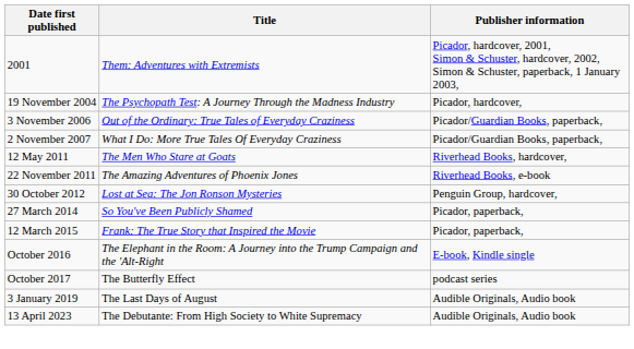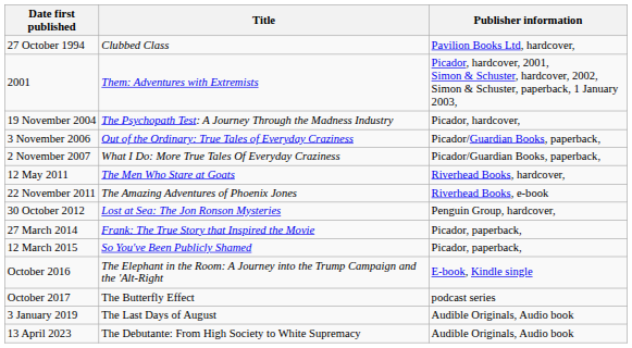+ row: 27 October 1994 | Clubbed Class | Pavilion Books Ltd, hardcover,
27 March 2014 | Title: So You've Been Publicly Shamed -> Frank: The True Story that Inspired the Movie
12 March 2015 | Title: Frank: The True Story that Inspired the Movie -> So You've Been Publicly Shamed
